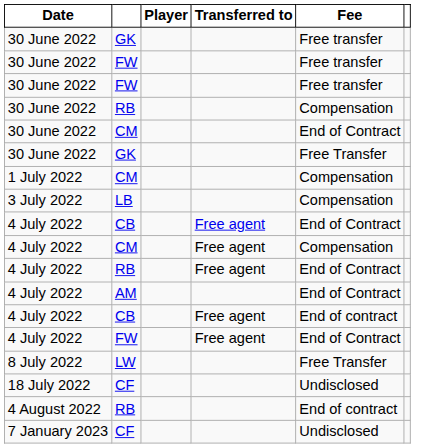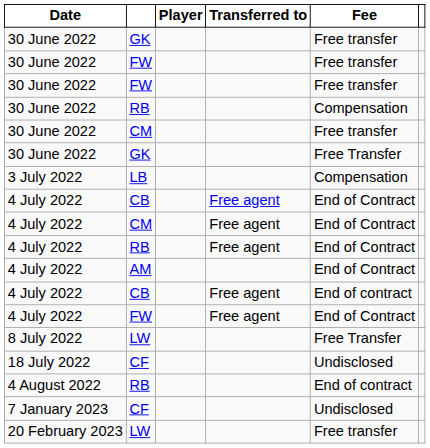30 June 2022 / CM | Fee: End of Contract -> Free transfer
- row: 1 July 2022 | CM | Compensation
4 July 2022 / CM | Fee: Compensation -> End of Contract
+ row: 20 February 2023 | LW | Free transfer
